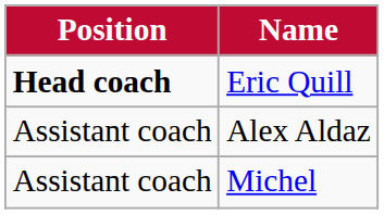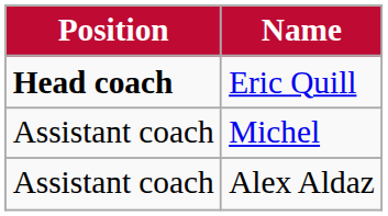rows swapped: Alex Aldaz <-> Michel
